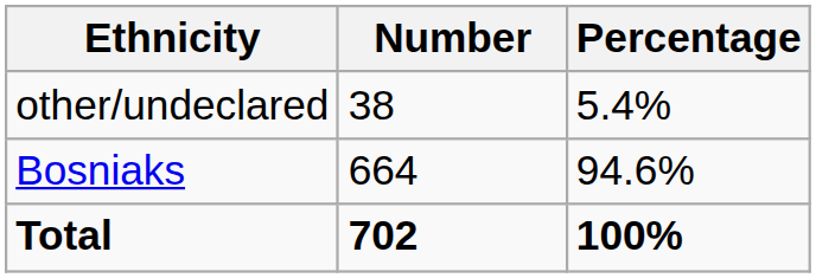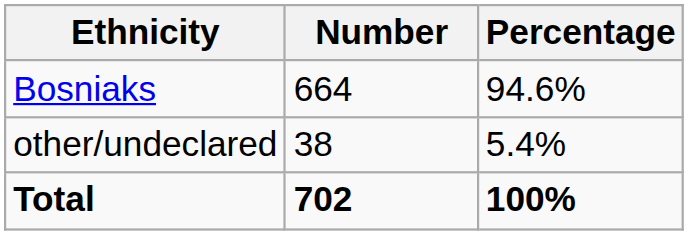rows swapped: Bosniaks <-> other/undeclared
